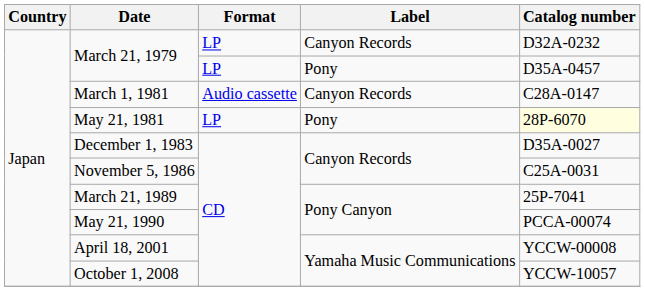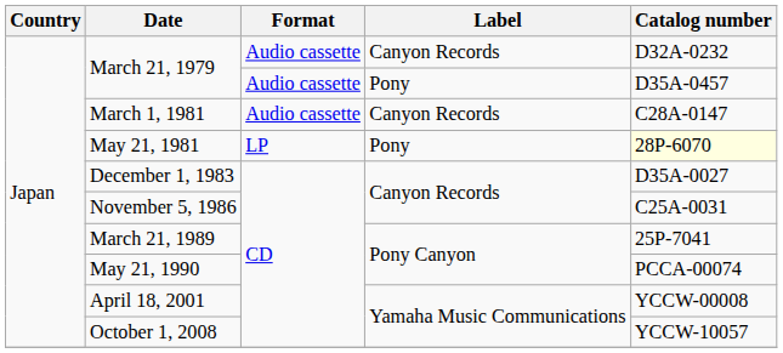March 21, 1979 / Canyon Records | Format: LP -> Audio cassette
March 21, 1979 / Pony | Format: LP -> Audio cassette
